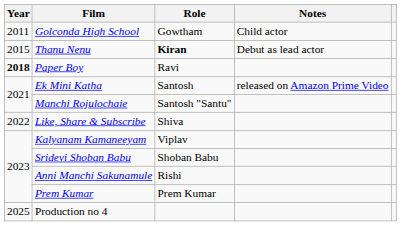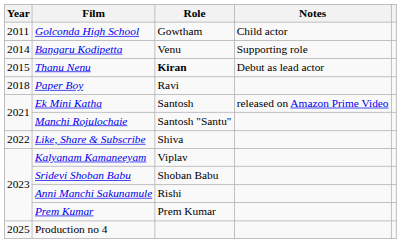+ row: 2014 | Bangaru Kodipetta | Venu | Supporting role
Paper Boy | Year: bold -> normal
